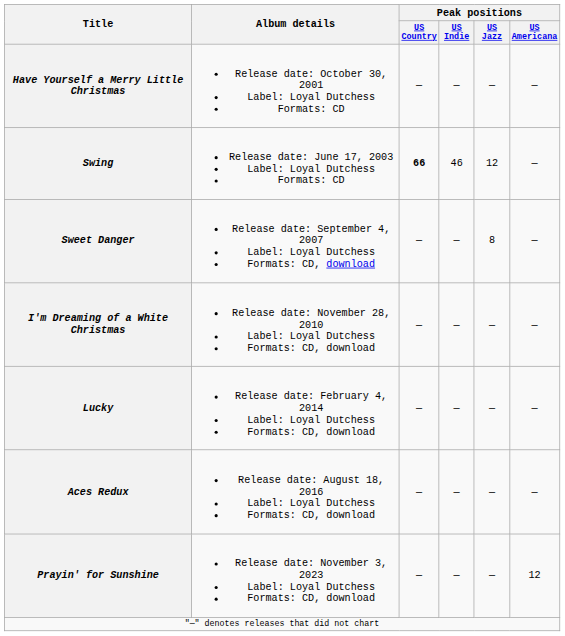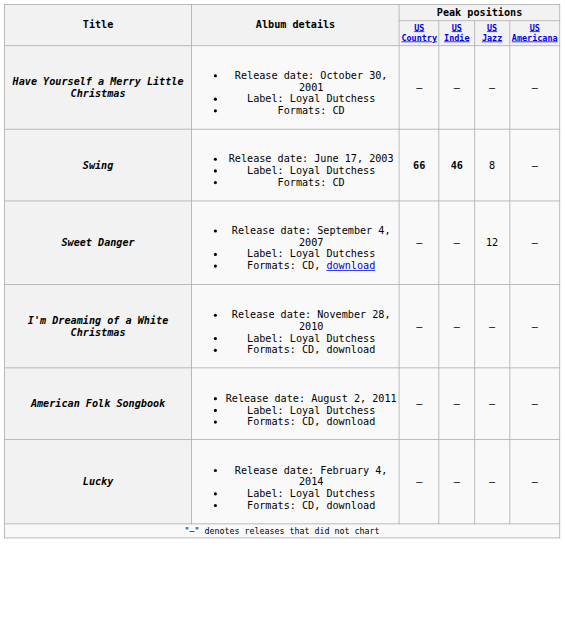Swing | Peak positions / US Indie: normal -> bold
Swing | Peak positions / US Jazz: 12 -> 8
Sweet Danger | Peak positions / US Jazz: 8 -> 12
+ row: American Folk Songbook | Release date: August 2, 2011 Label: Loyal Dutchess Formats: CD, download | — | — | — | —
- row: Aces Redux | Release date: August 18, 2016 Label: Loyal Dutchess Formats: CD, download | — | — | — | —
- row: Prayin' for Sunshine | Release date: November 3, 2023 Label: Loyal Dutchess Formats: CD, download | — | — | — | 12
